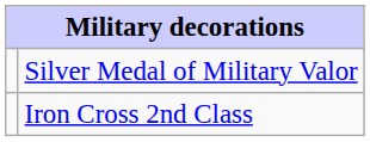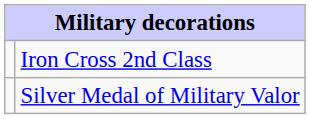rows swapped: Silver Medal of Military Valor <-> Iron Cross 2nd Class
